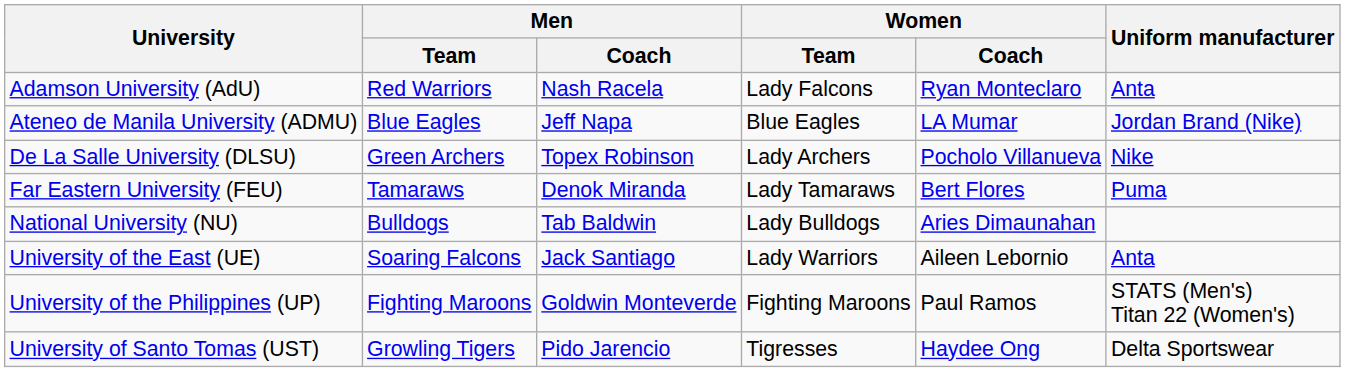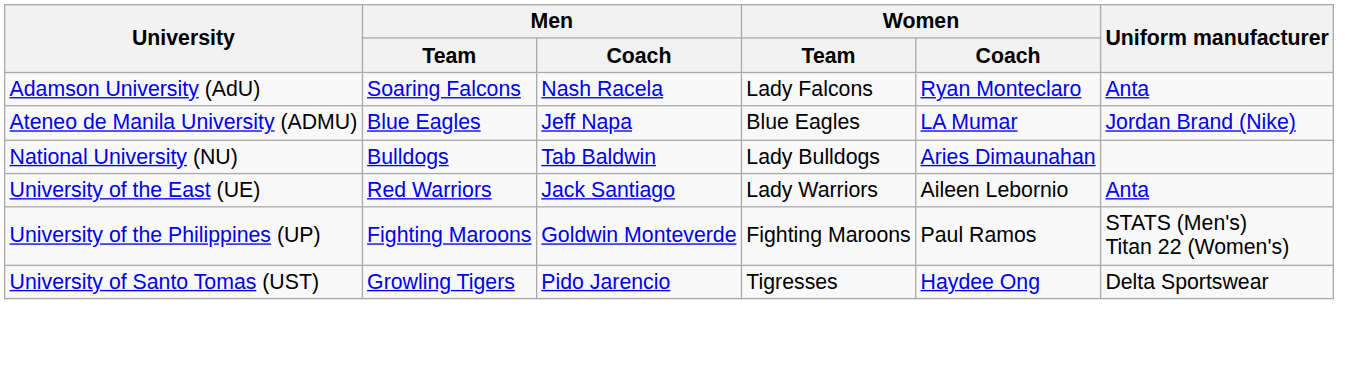Adamson University (AdU) | Men / Team: Red Warriors -> Soaring Falcons
- row: De La Salle University (DLSU) | Green Archers | Topex Robinson | Lady Archers | Pocholo Villanueva | Nike
- row: Far Eastern University (FEU) | Tamaraws | Denok Miranda | Lady Tamaraws | Bert Flores | Puma
University of the East (UE) | Men / Team: Soaring Falcons -> Red Warriors
